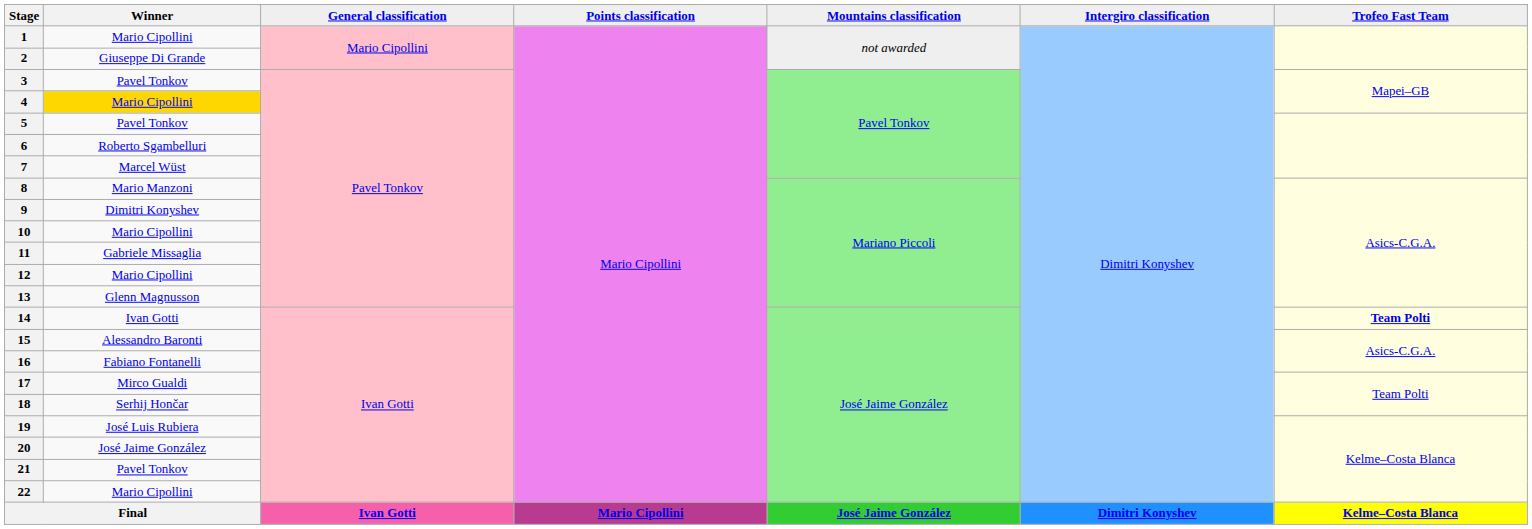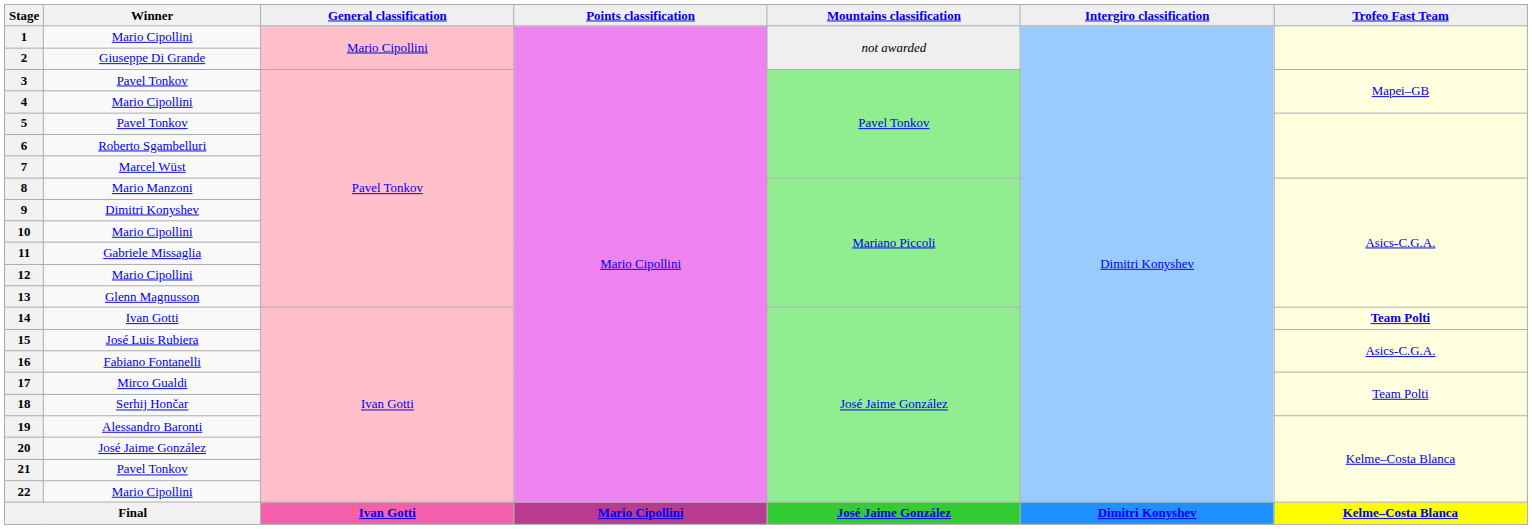4 | Winner: gold background -> no background
15 | Winner: Alessandro Baronti -> José Luis Rubiera
19 | Winner: José Luis Rubiera -> Alessandro Baronti
